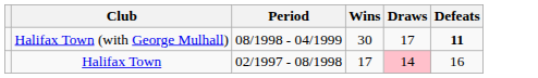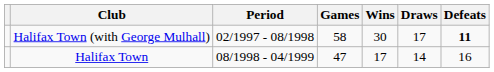+ column: Games | 58 | 47
Halifax Town (with George Mulhall) | Period: 08/1998 - 04/1999 -> 02/1997 - 08/1998
Halifax Town | Period: 02/1997 - 08/1998 -> 08/1998 - 04/1999
Halifax Town | Draws: pink background -> no background
